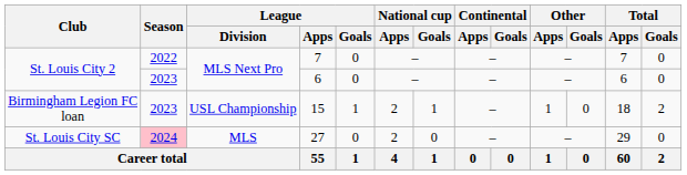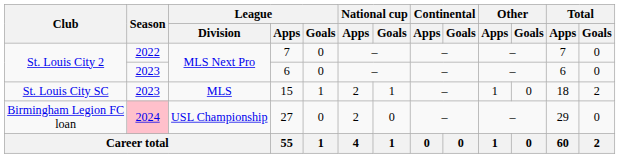15 | Club: Birmingham Legion FC loan -> St. Louis City SC
15 | League / Division: USL Championship -> MLS
27 | Club: St. Louis City SC -> Birmingham Legion FC loan
27 | League / Division: MLS -> USL Championship
